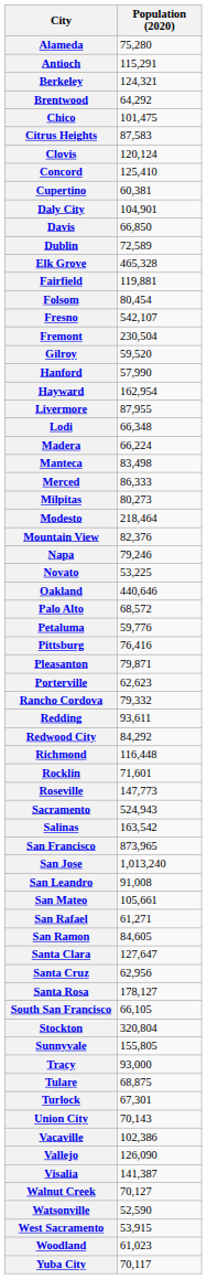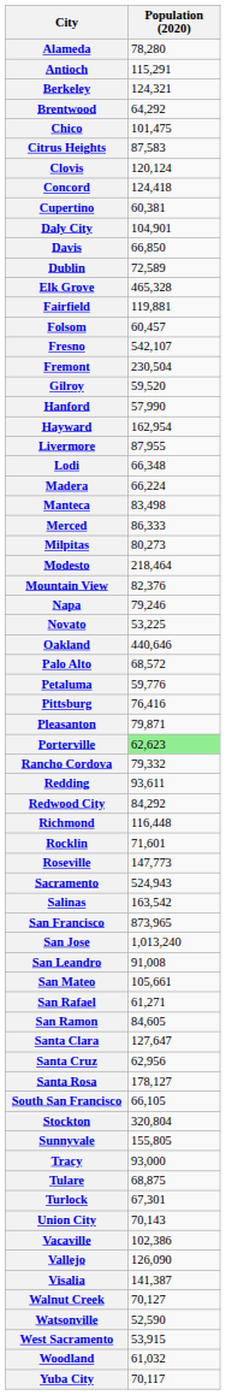Alameda | Population (2020): 75,280 -> 78,280
Concord | Population (2020): 125,410 -> 124,418
Folsom | Population (2020): 80,454 -> 60,457
Porterville | Population (2020): no background -> lightgreen background
Woodland | Population (2020): 61,023 -> 61,032
